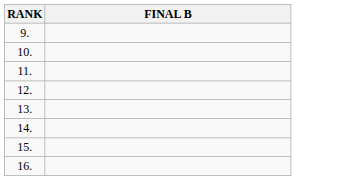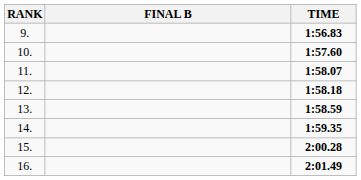+ column: TIME | 1:56.83 | 1:57.60 | 1:58.07 | 1:58.18 | 1:58.59 | 1:59.35 | 2:00.28 | 2:01.49
